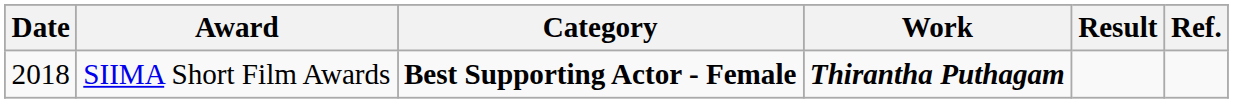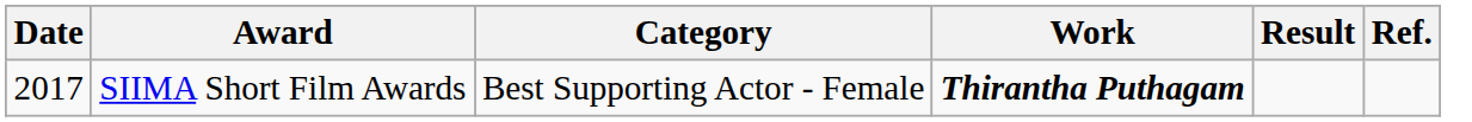SIIMA Short Film Awards | Date: 2018 -> 2017
SIIMA Short Film Awards | Category: bold -> normal
